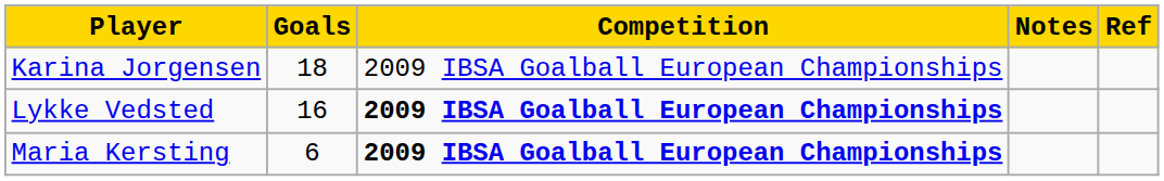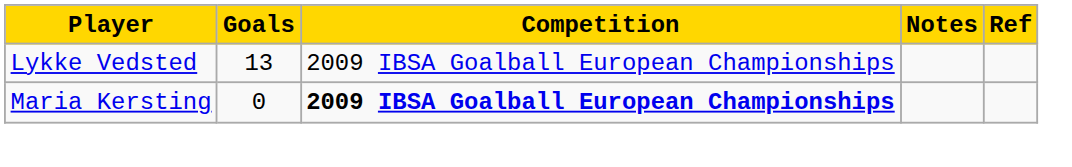- row: Karina Jorgensen | 18 | 2009 IBSA Goalball European Championships
Lykke Vedsted | Goals: 16 -> 13
Lykke Vedsted | Competition: bold -> normal
Maria Kersting | Goals: 6 -> 0
